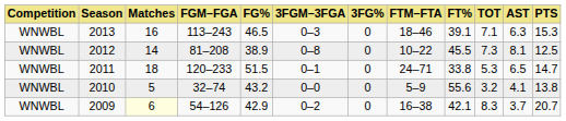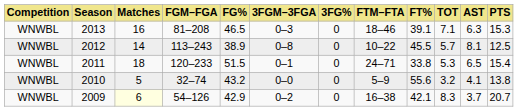2013 | FGM–FGA: 113–243 -> 81–208
2012 | FGM–FGA: 81–208 -> 113–243
2012 | TOT: 7.3 -> 5.7
2011 | PTS: 14.7 -> 15.4
